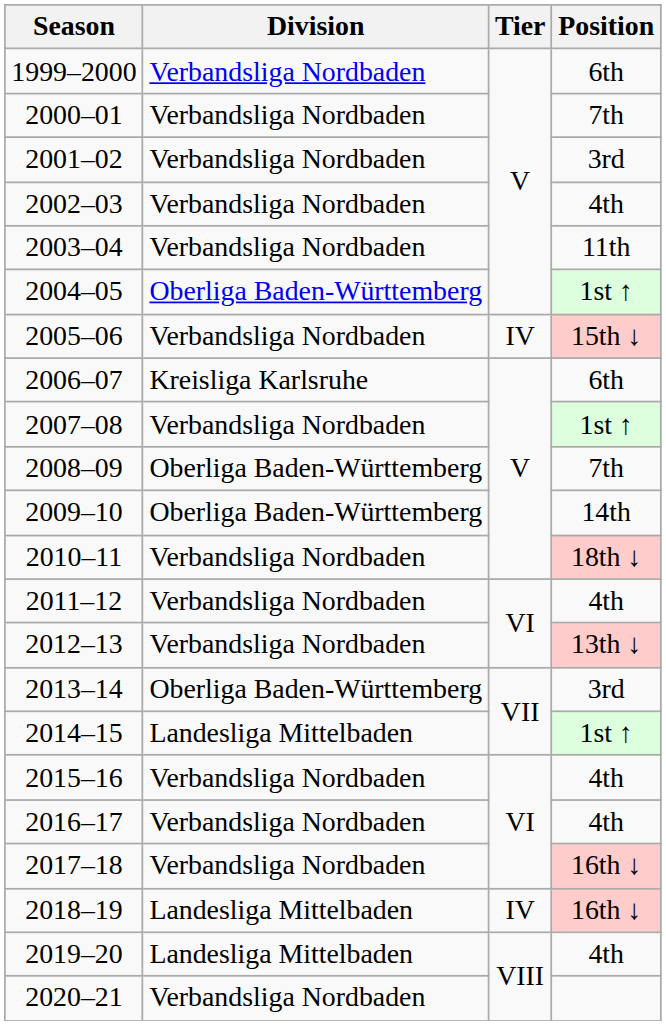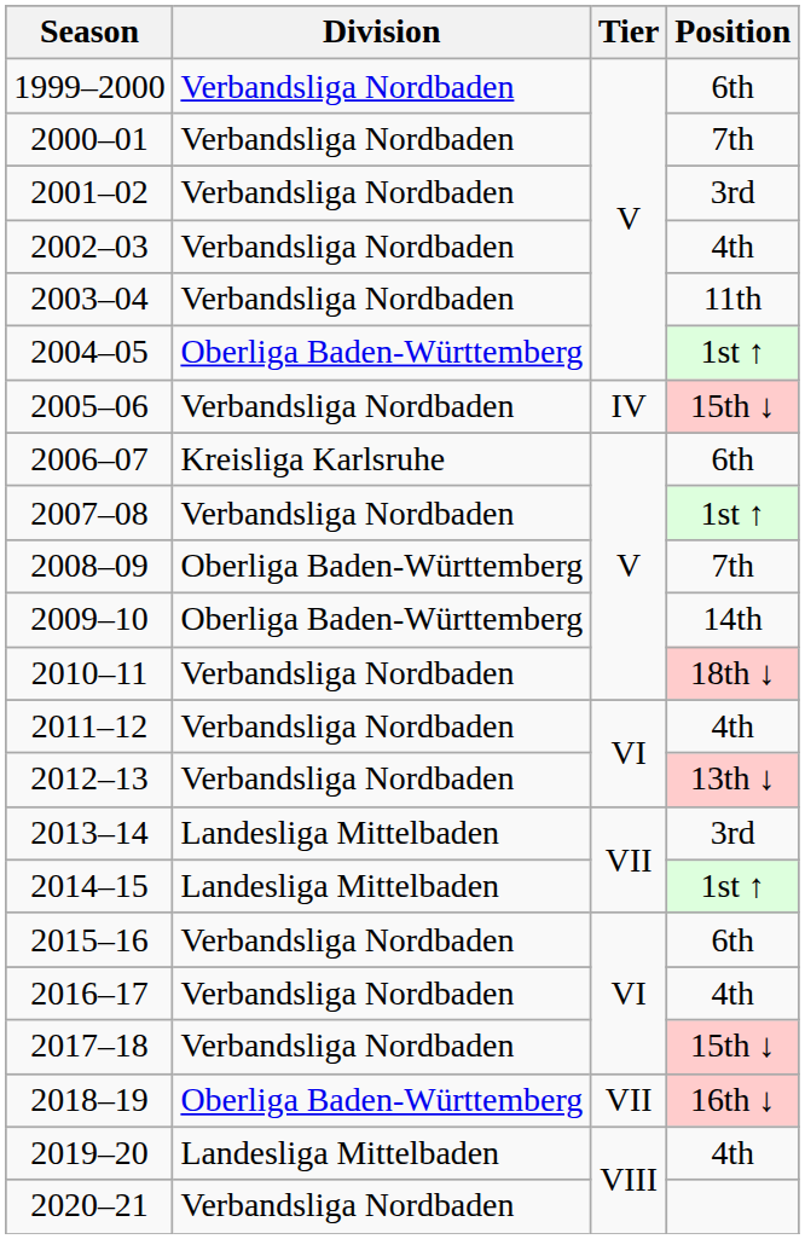2013–14 | Division: Oberliga Baden-Württemberg -> Landesliga Mittelbaden
2015–16 | Position: 4th -> 6th
2017–18 | Position: 16th ↓ -> 15th ↓
2018–19 | Division: Landesliga Mittelbaden -> Oberliga Baden-Württemberg
2018–19 | Tier: IV -> VII
